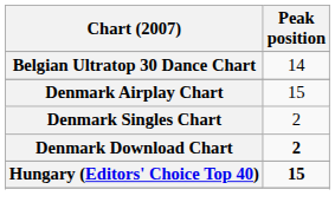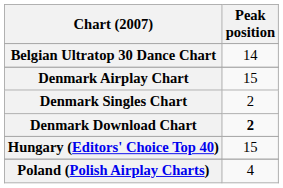Hungary (Editors' Choice Top 40) | Peak position: bold -> normal
+ row: Poland (Polish Airplay Charts) | 4
